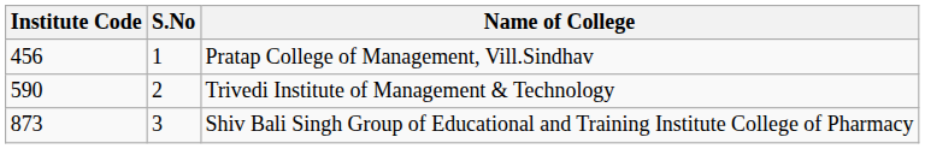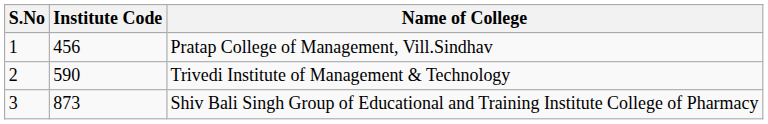columns swapped: S.No <-> Institute Code
